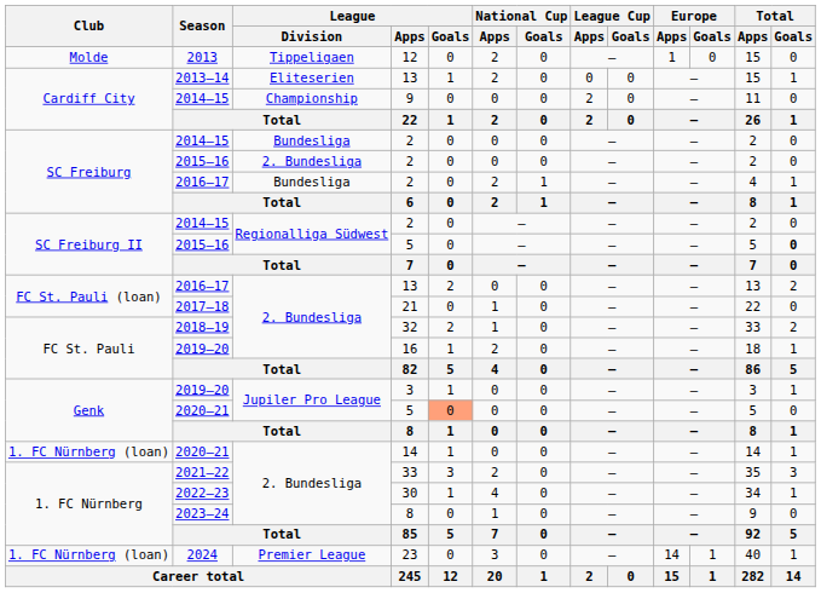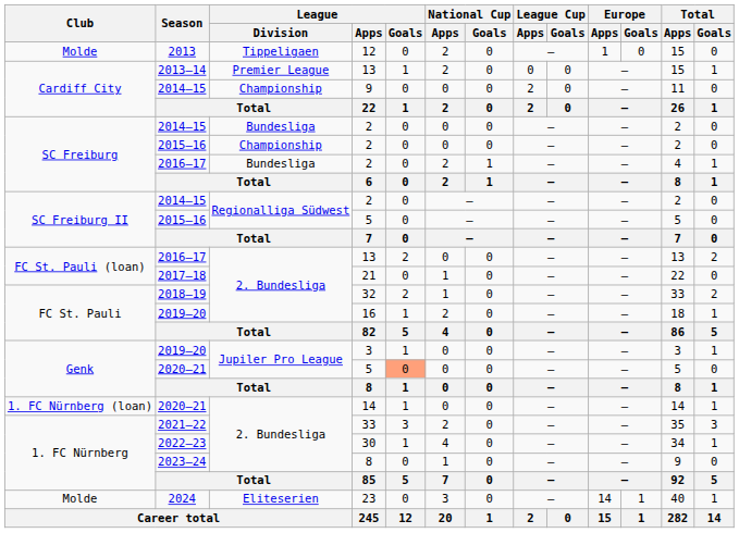2013–14 / 13 | League / Division: Eliteserien -> Premier League
2015–16 / 2 | League / Division: 2. Bundesliga -> Championship
2015–16 / 5 | Total / Goals: bold -> normal
23 | Club: 1. FC Nürnberg (loan) -> Molde
23 | League / Division: Premier League -> Eliteserien
